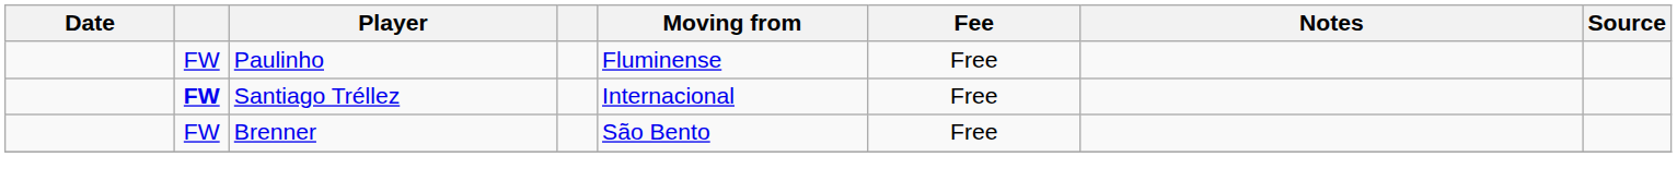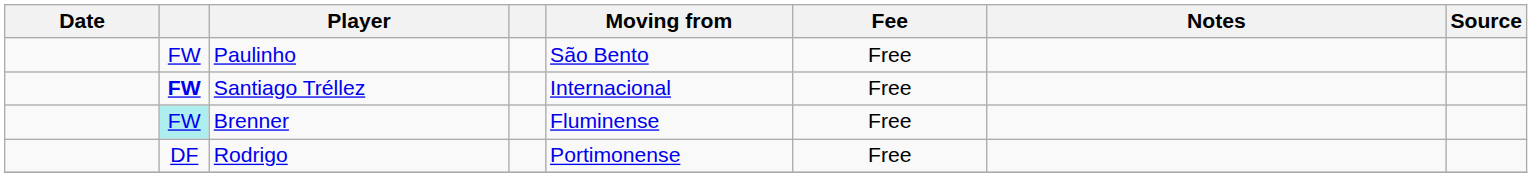Paulinho | Moving from: Fluminense -> São Bento
Brenner | column 2: no background -> paleturquoise background
Brenner | Moving from: São Bento -> Fluminense
+ row: DF | Rodrigo | Portimonense | Free
